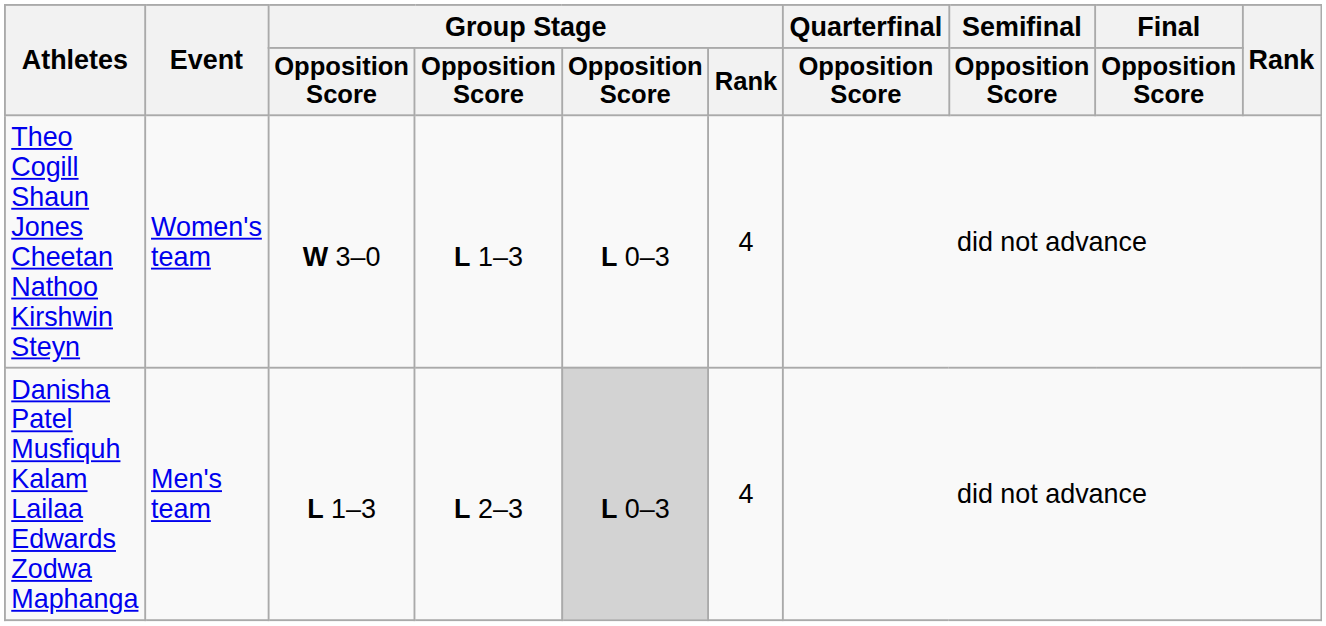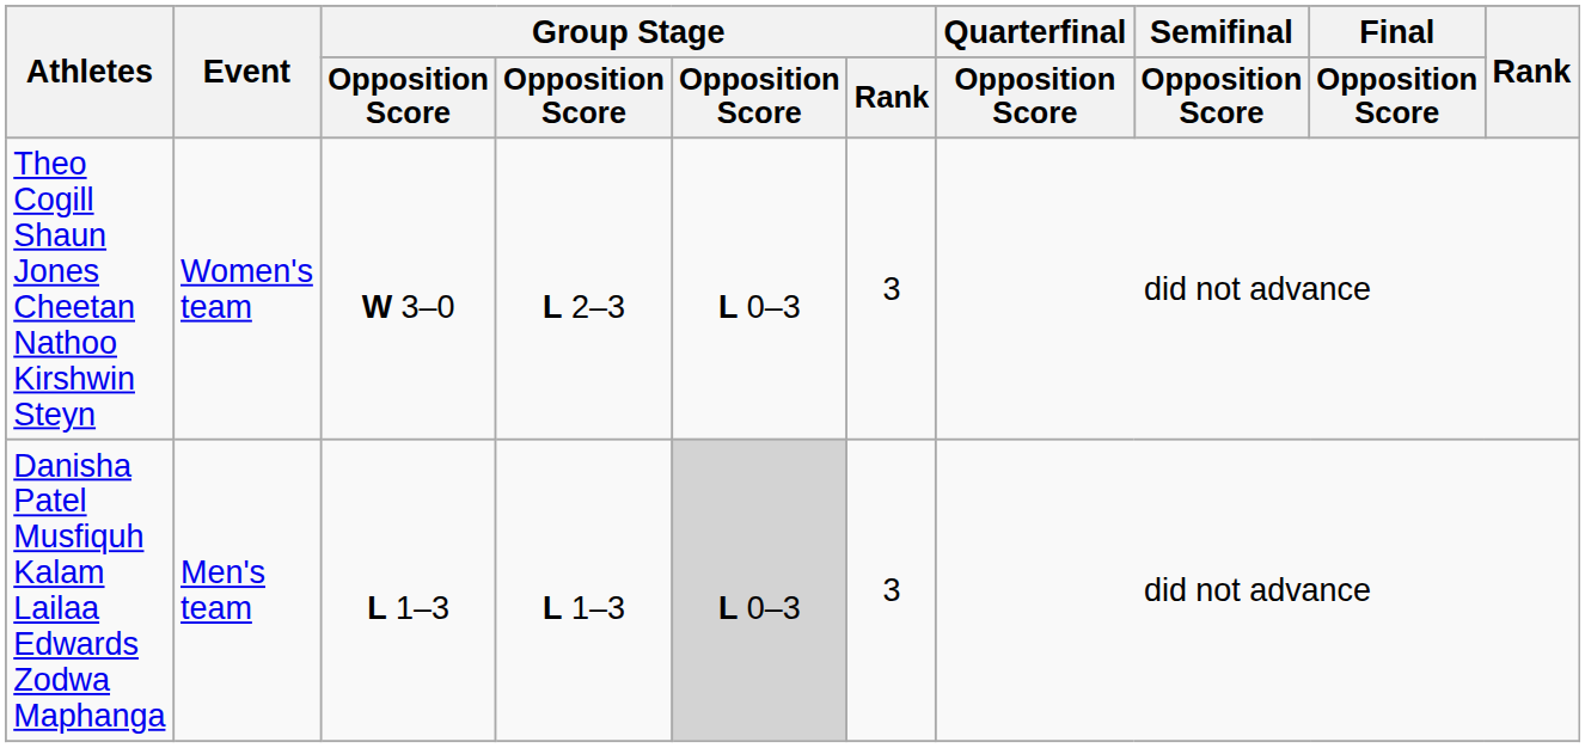Theo Cogill Shaun Jones Cheetan Nathoo Kirshwin Steyn | column 4: L 1–3 -> L 2–3
Theo Cogill Shaun Jones Cheetan Nathoo Kirshwin Steyn | Group Stage / Rank: 4 -> 3
Danisha Patel Musfiquh Kalam Lailaa Edwards Zodwa Maphanga | column 4: L 2–3 -> L 1–3
Danisha Patel Musfiquh Kalam Lailaa Edwards Zodwa Maphanga | Group Stage / Rank: 4 -> 3
